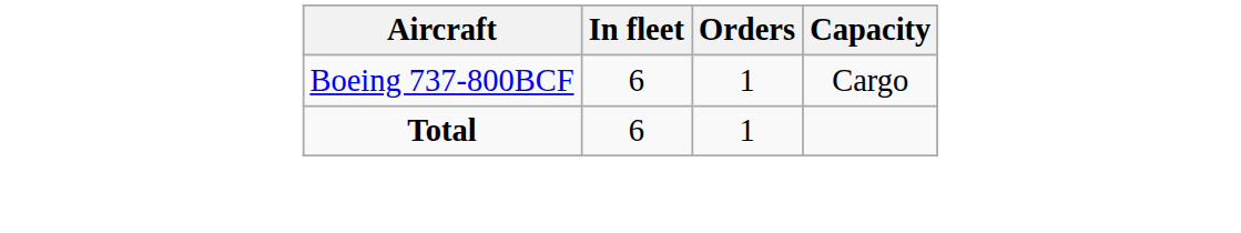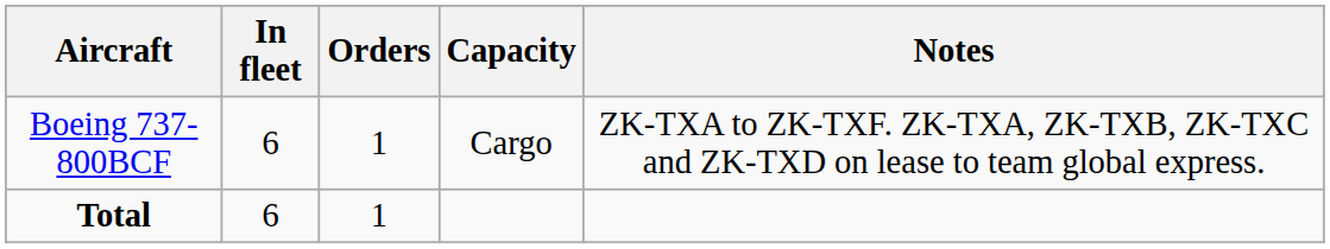+ column: Notes | ZK-TXA to ZK-TXF. ZK-TXA, ZK-TXB, ZK-TXC and ZK-TXD on lease to team global express.
